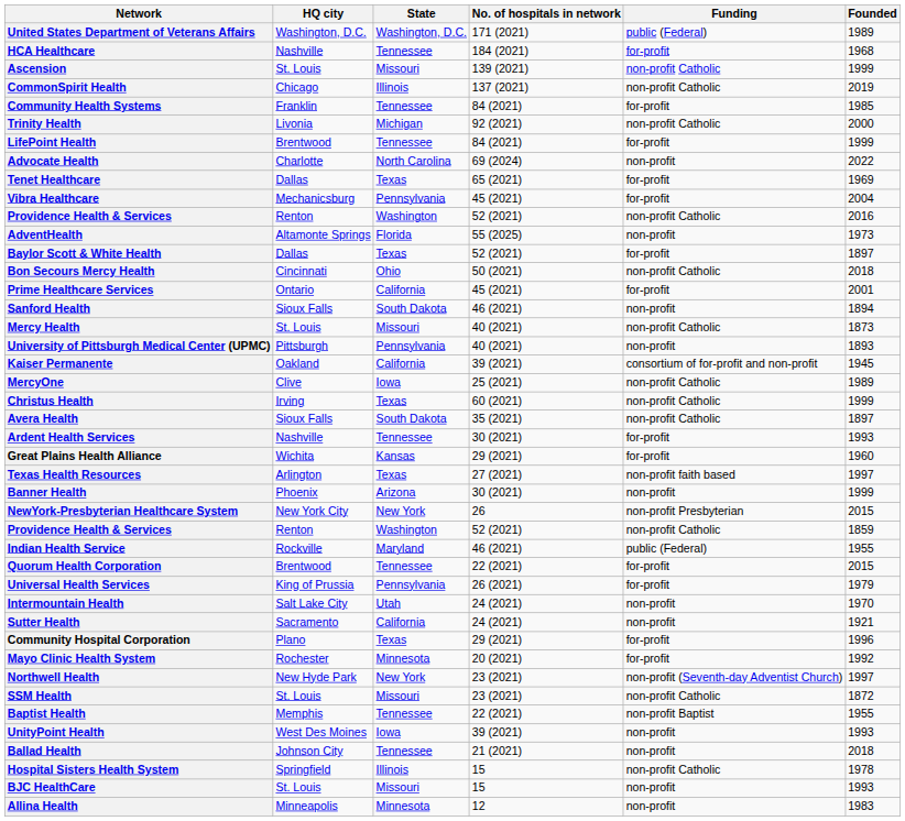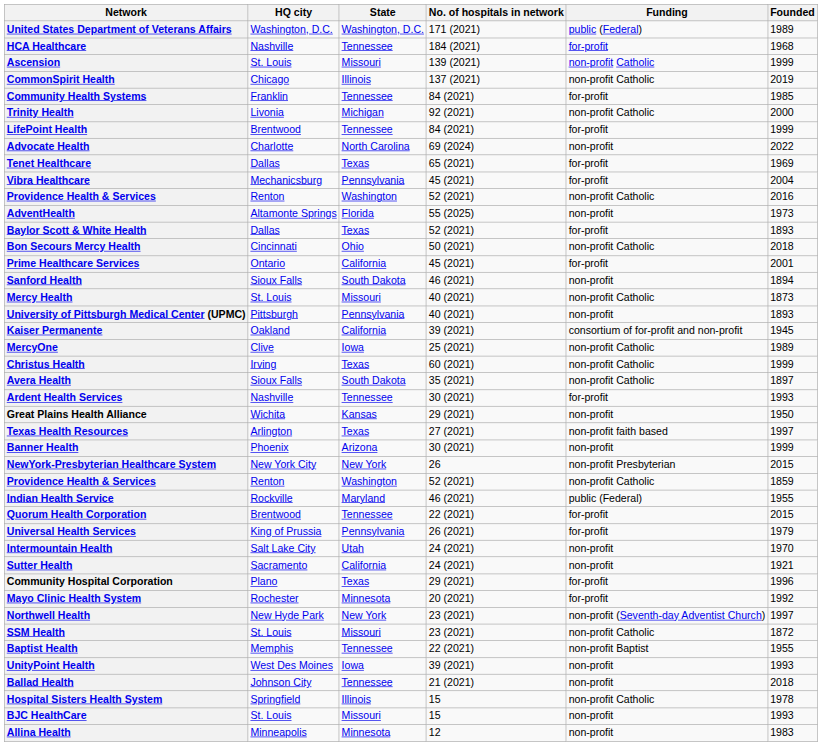Baylor Scott & White Health | Founded: 1897 -> 1893
Great Plains Health Alliance | Funding: for-profit -> non-profit
Great Plains Health Alliance | Founded: 1960 -> 1950
